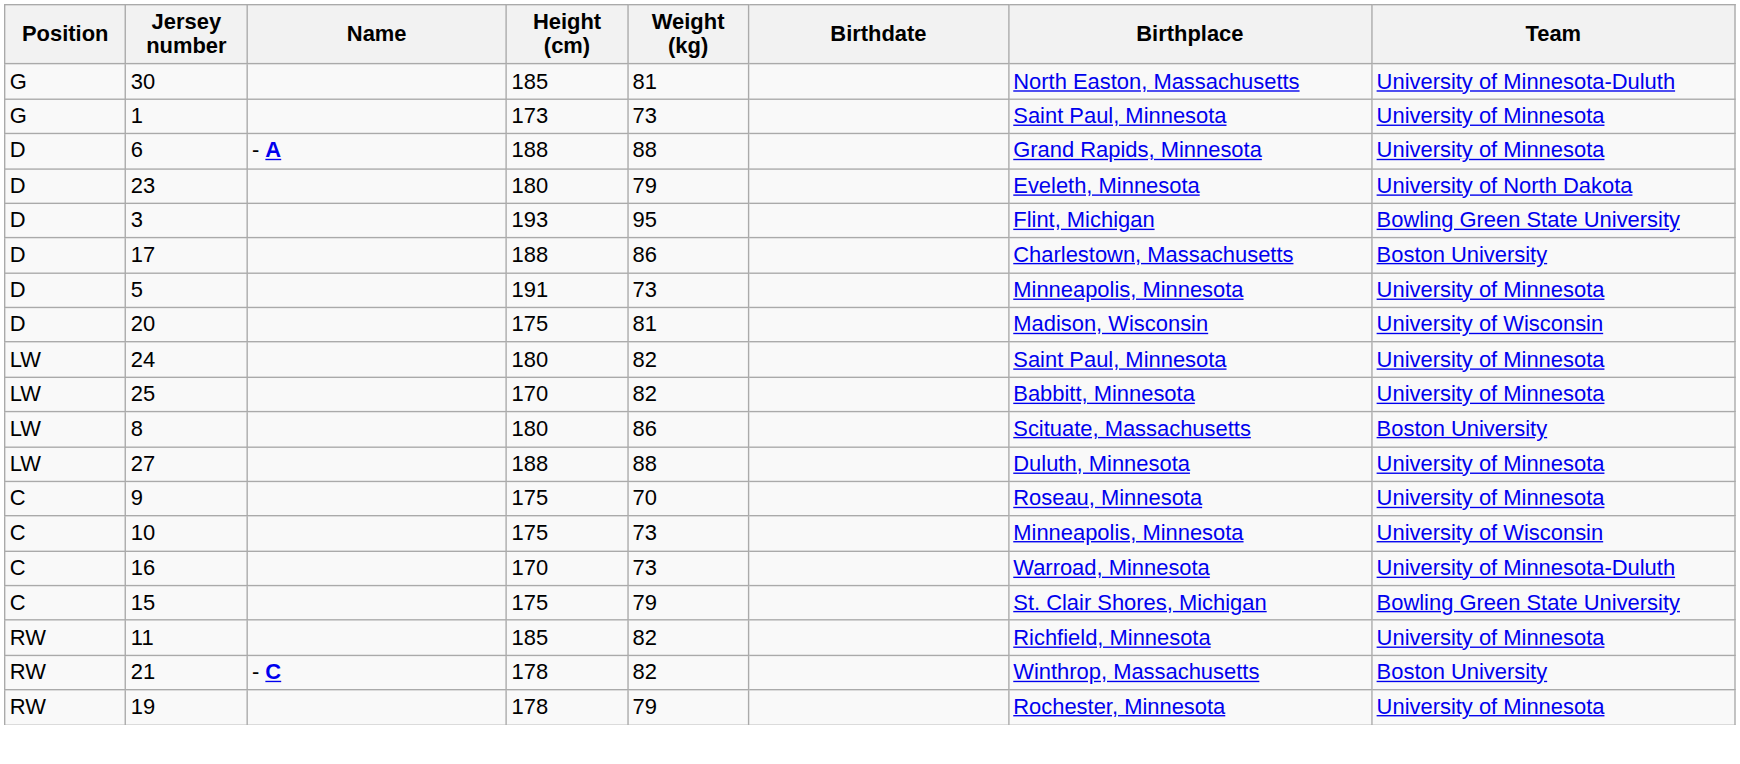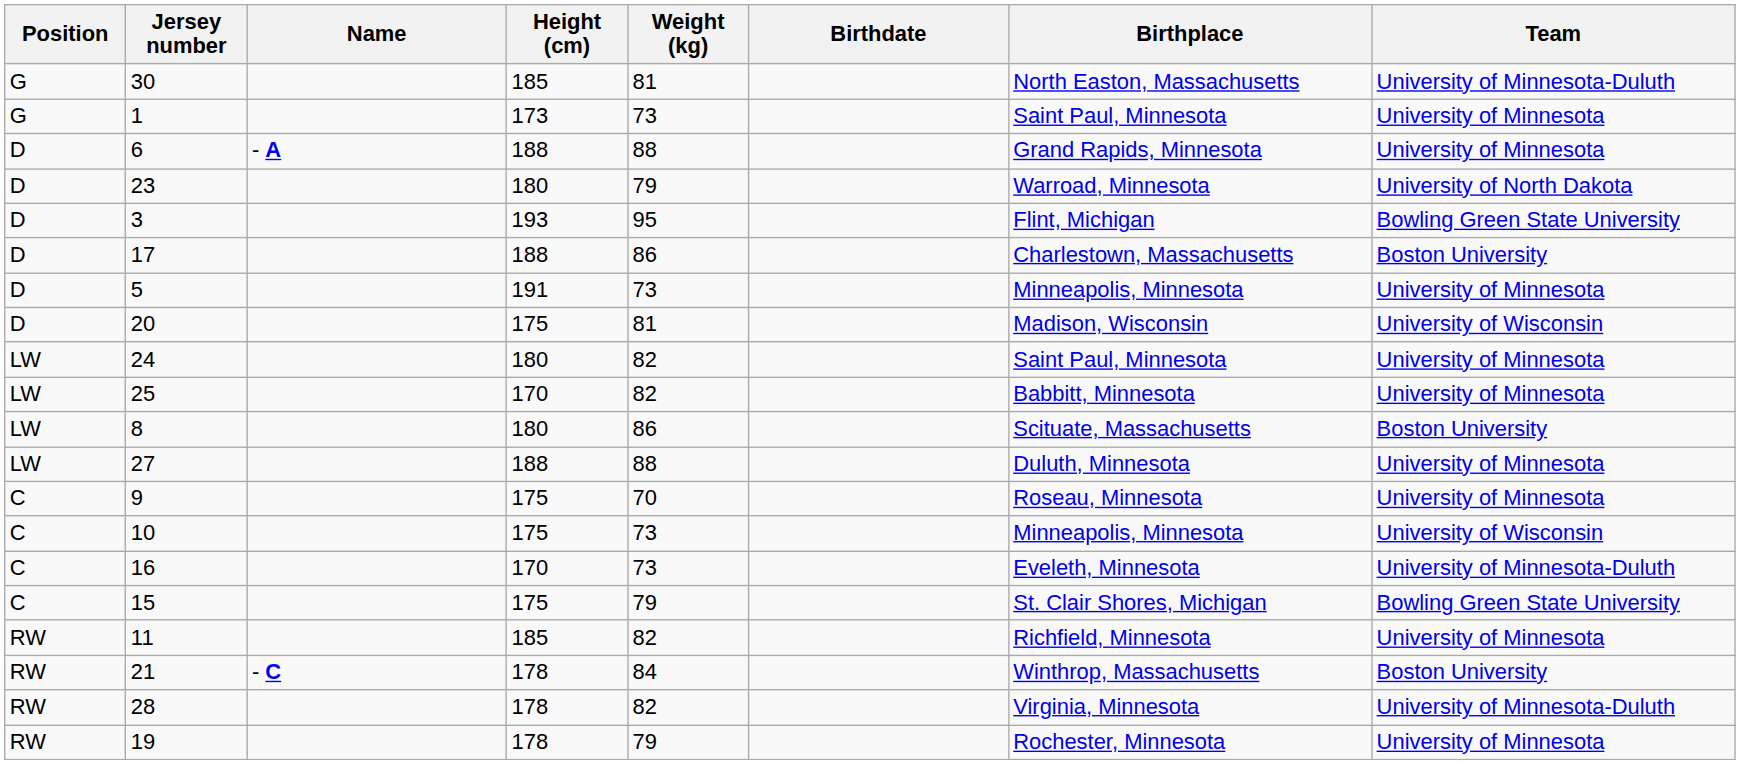23 | Birthplace: Eveleth, Minnesota -> Warroad, Minnesota
16 | Birthplace: Warroad, Minnesota -> Eveleth, Minnesota
21 | Weight (kg): 82 -> 84
+ row: RW | 28 | 178 | 82 | Virginia, Minnesota | University of Minnesota-Duluth
